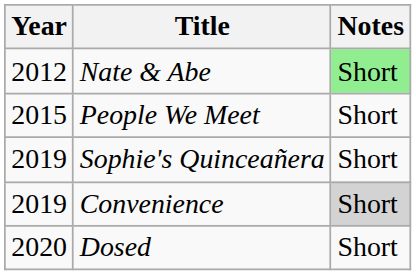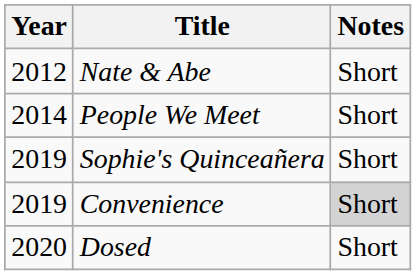Nate & Abe | Notes: lightgreen background -> no background
People We Meet | Year: 2015 -> 2014
